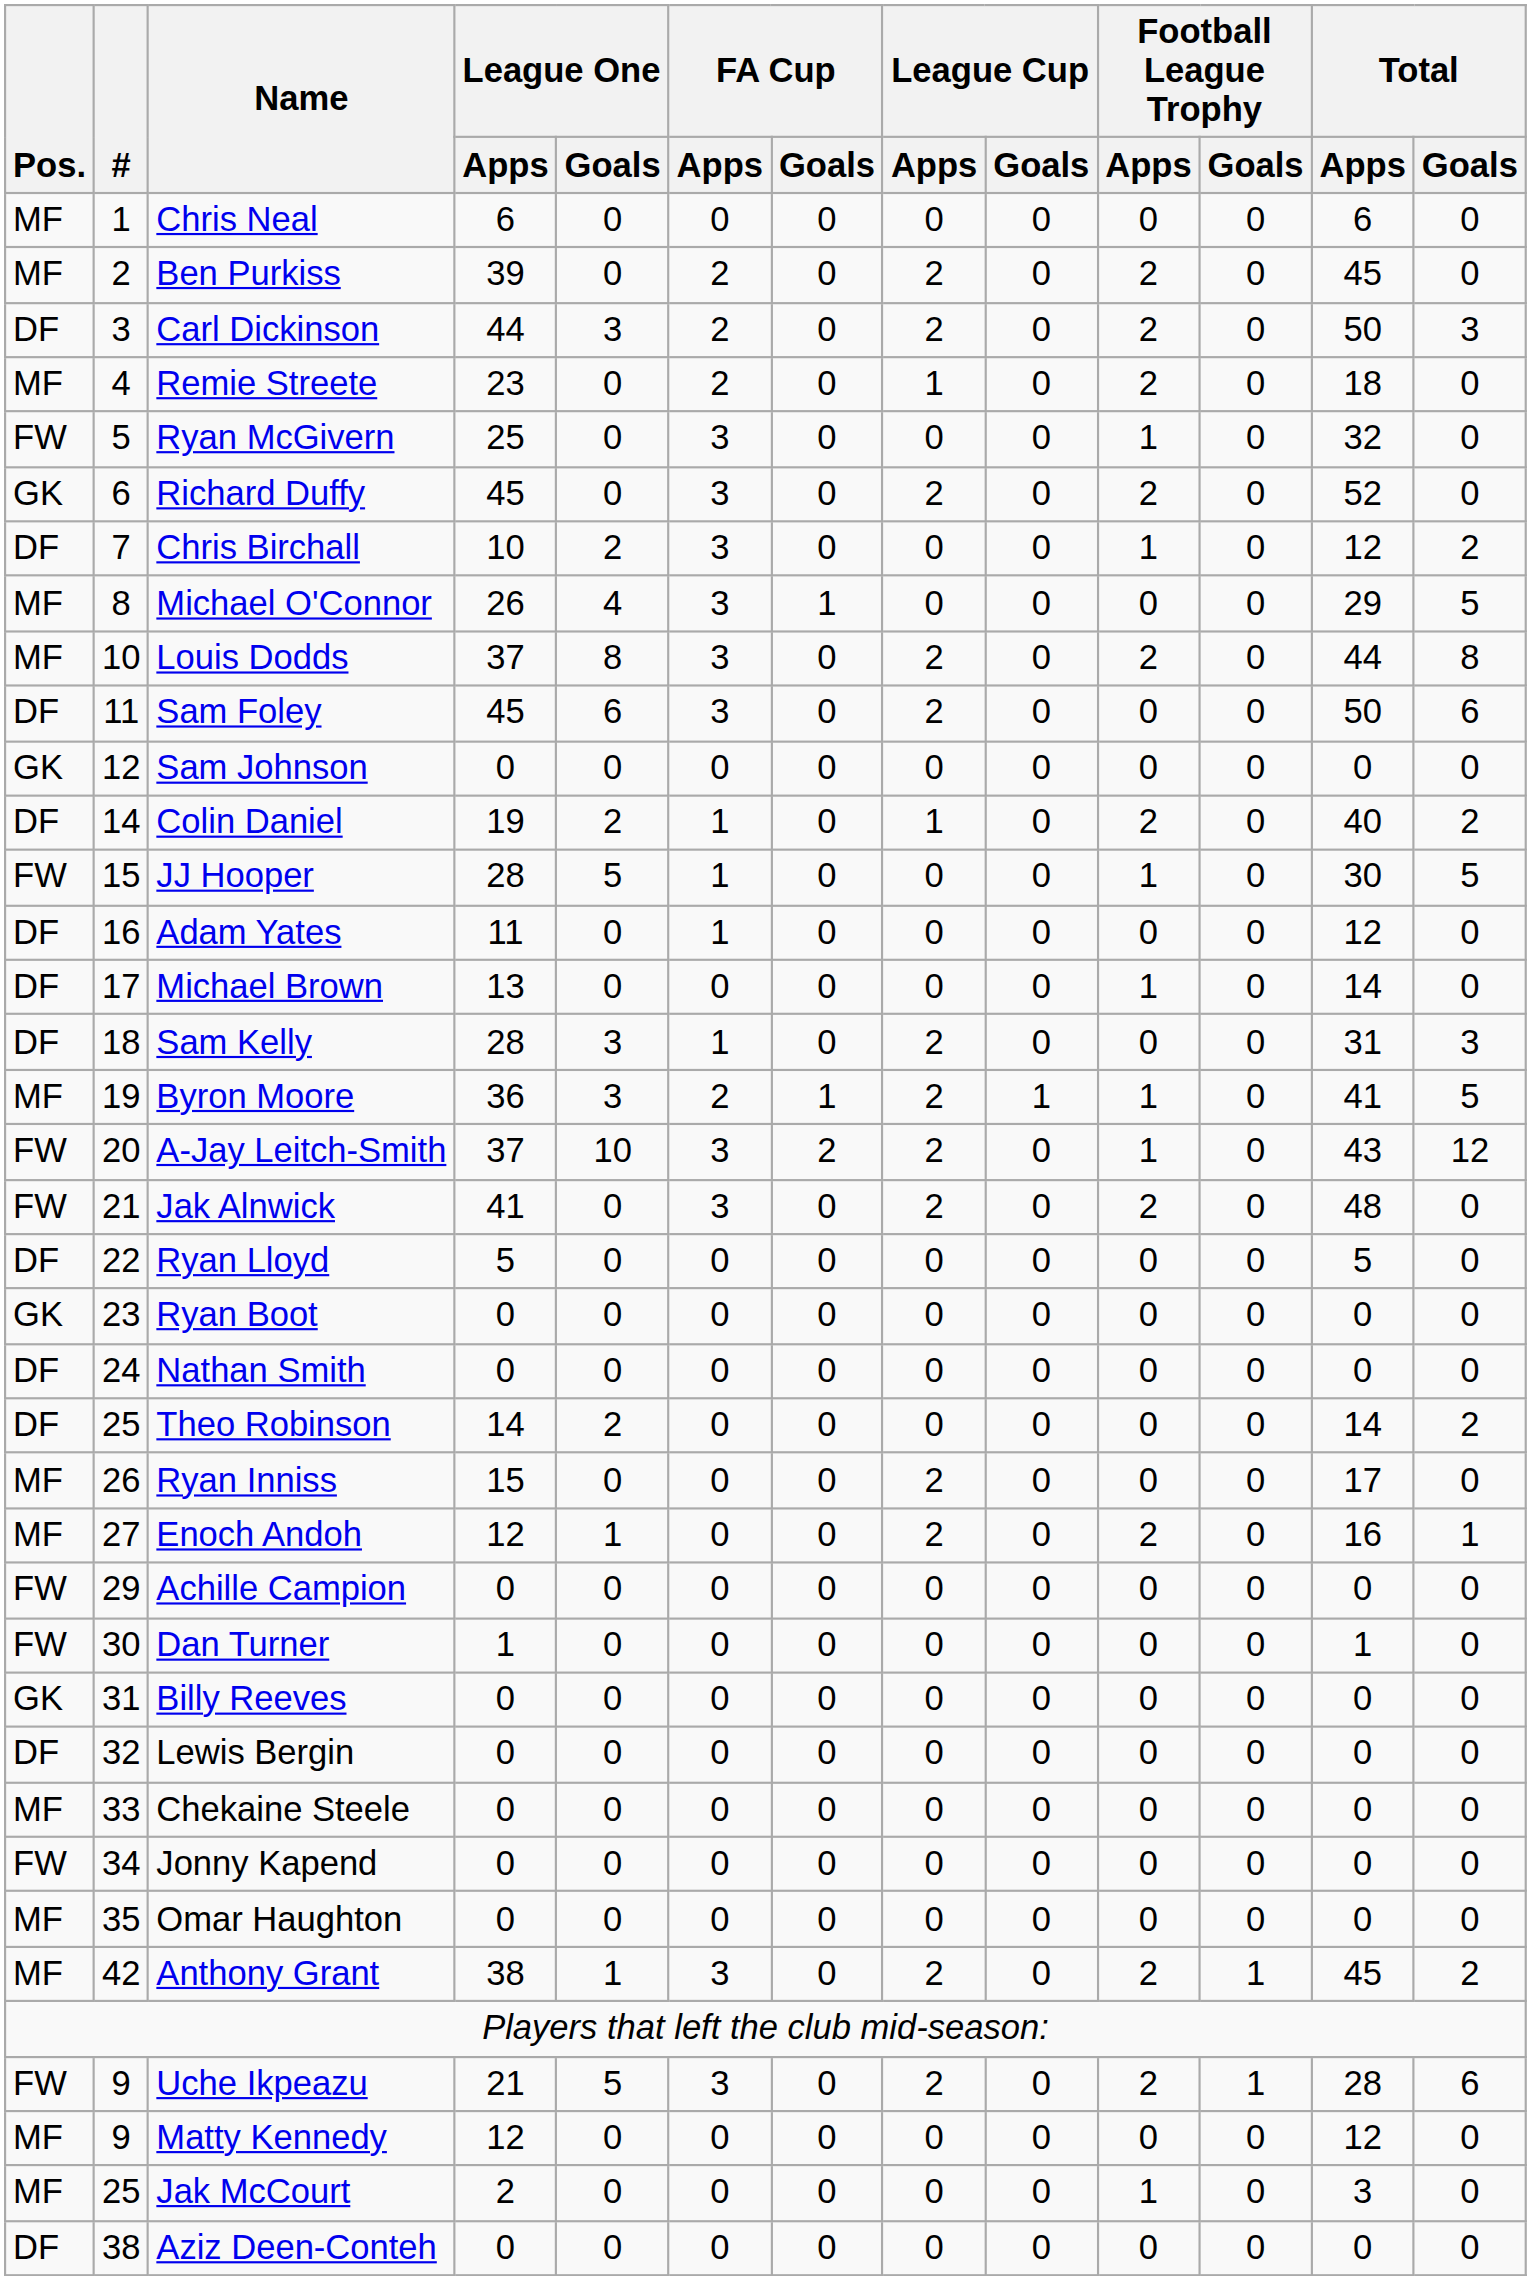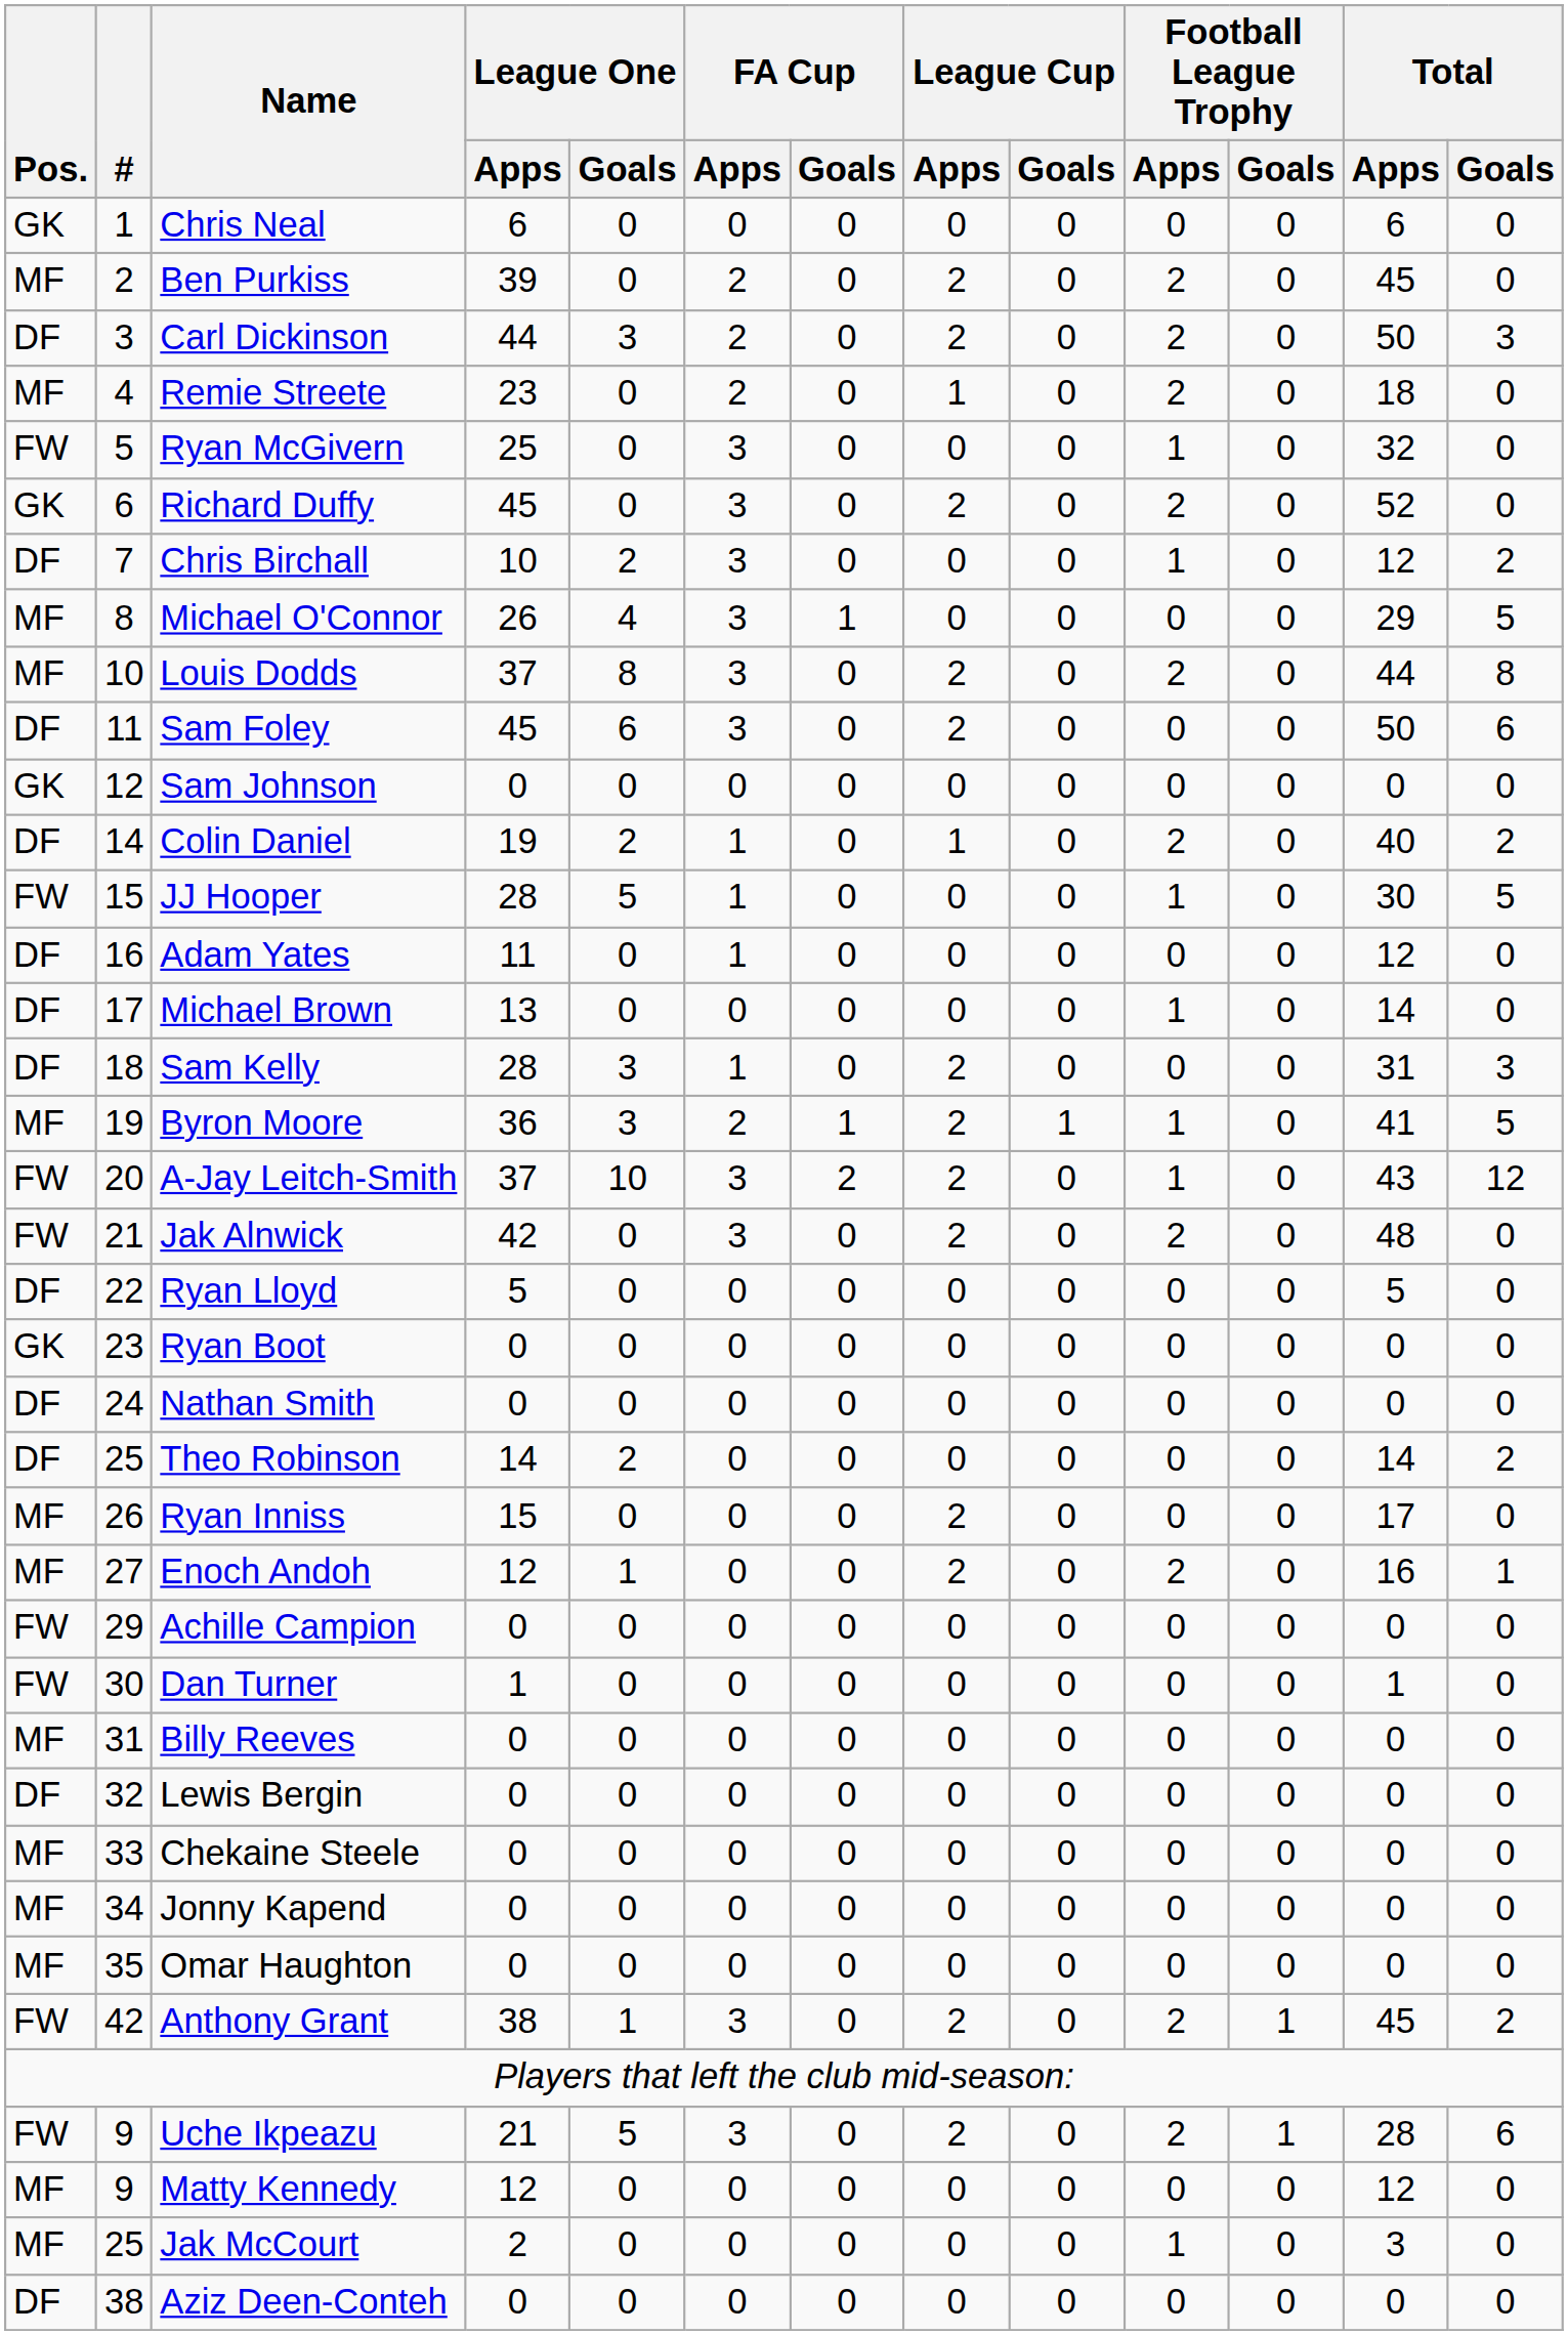Chris Neal | Pos.: MF -> GK
Jak Alnwick | League One / Apps: 41 -> 42
Billy Reeves | Pos.: GK -> MF
Jonny Kapend | Pos.: FW -> MF
Anthony Grant | Pos.: MF -> FW
